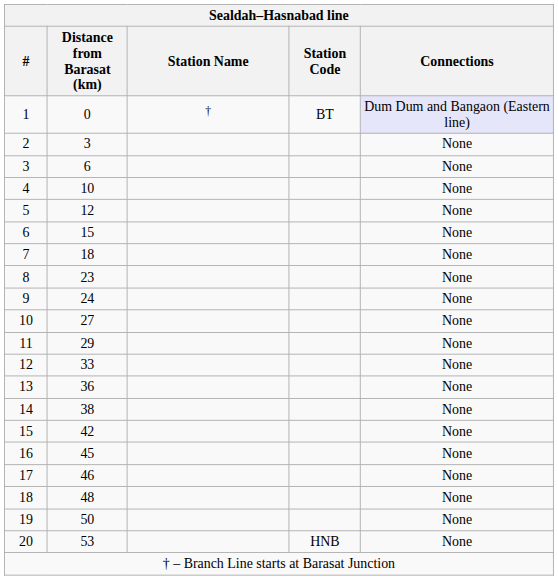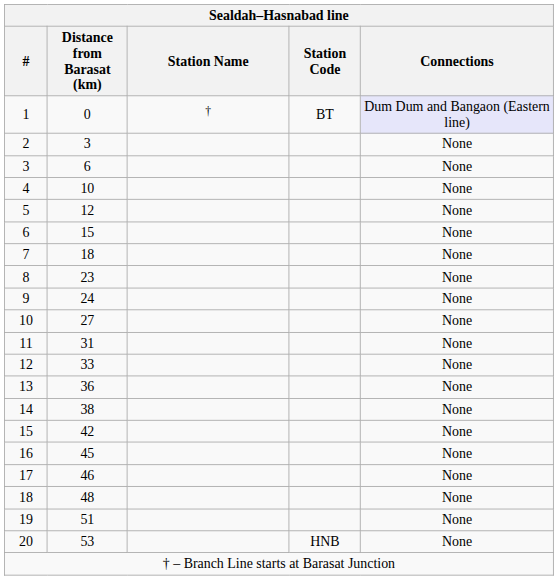11 | Distance from Barasat (km): 29 -> 31
19 | Distance from Barasat (km): 50 -> 51
